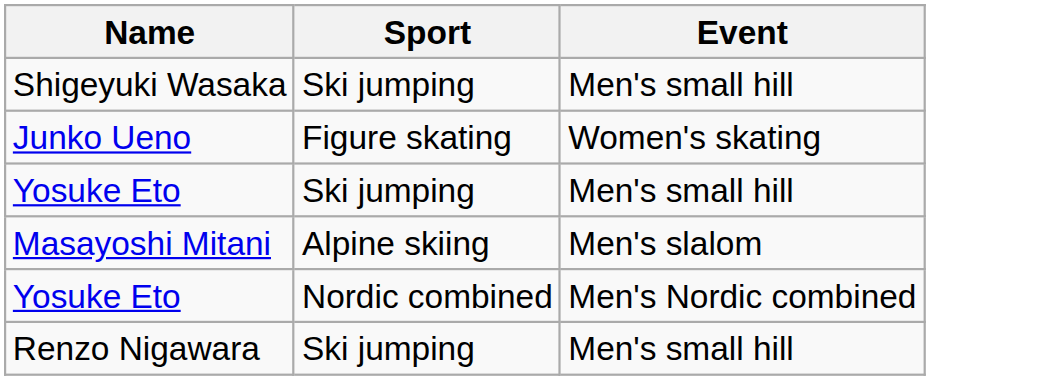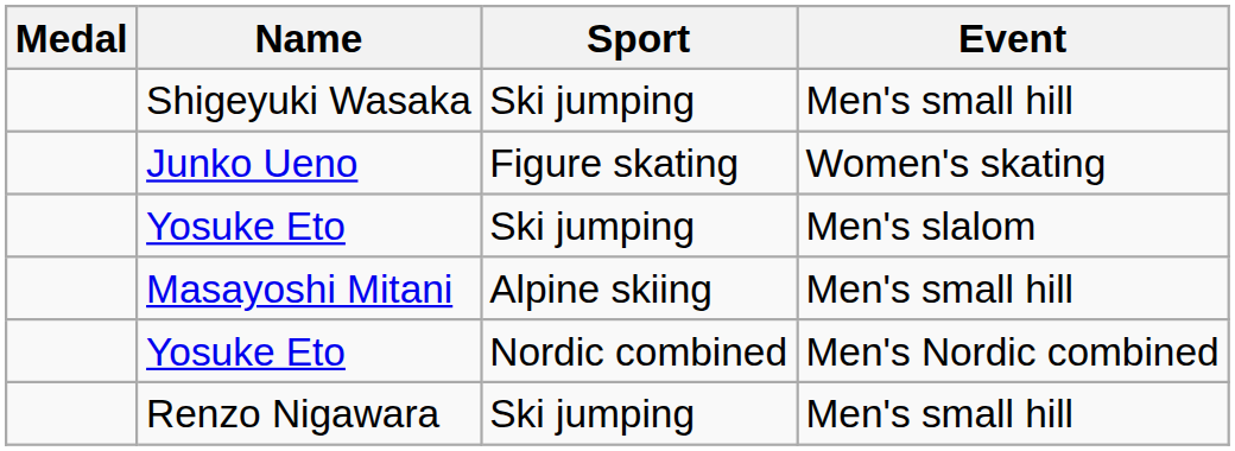+ column: Medal
Yosuke Eto / Ski jumping | Event: Men's small hill -> Men's slalom
Masayoshi Mitani | Event: Men's slalom -> Men's small hill
